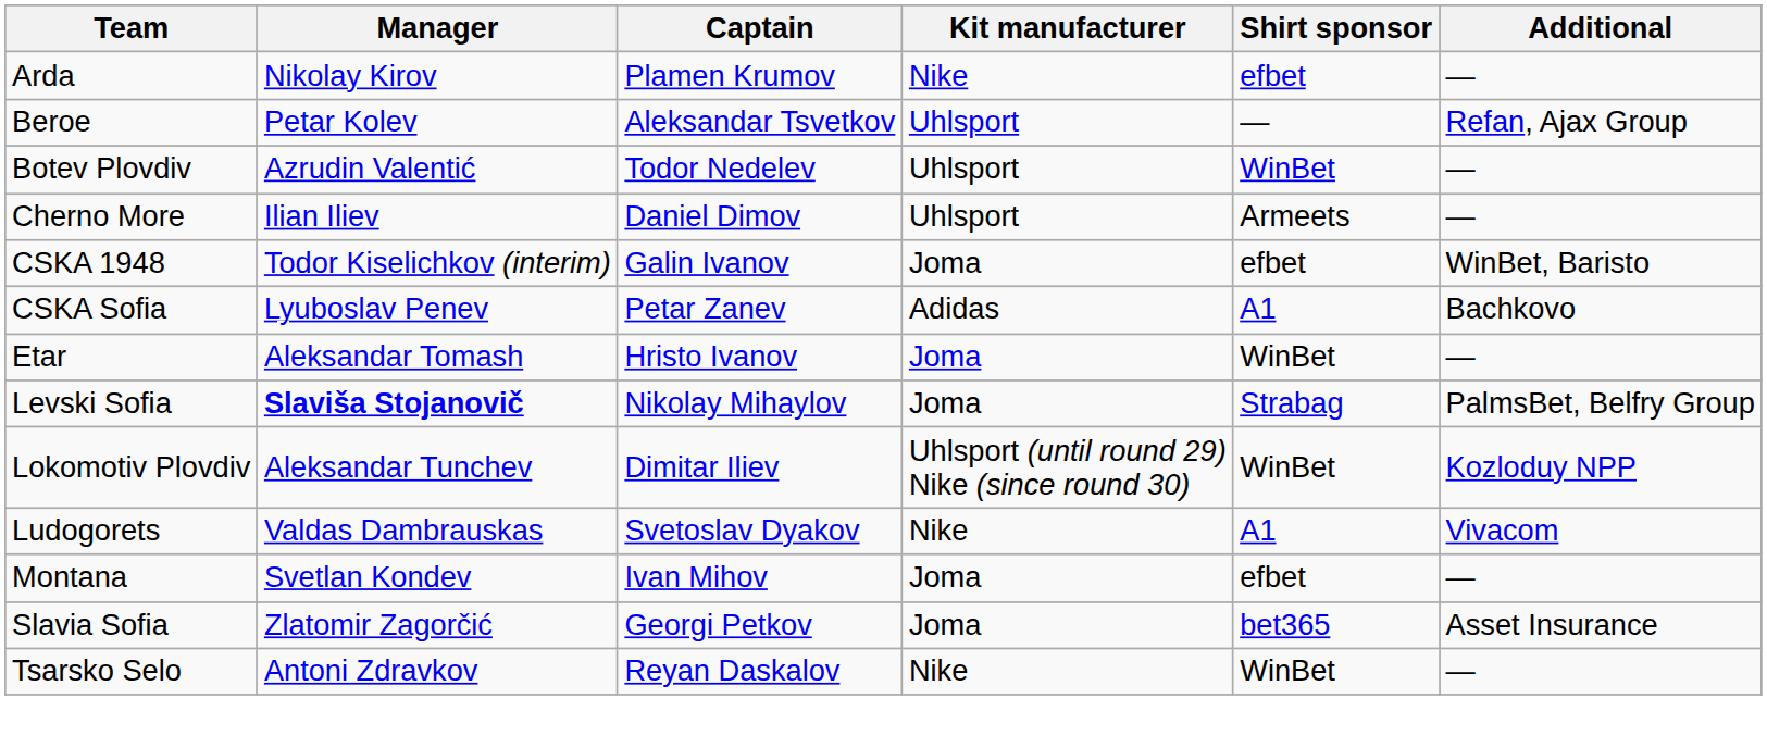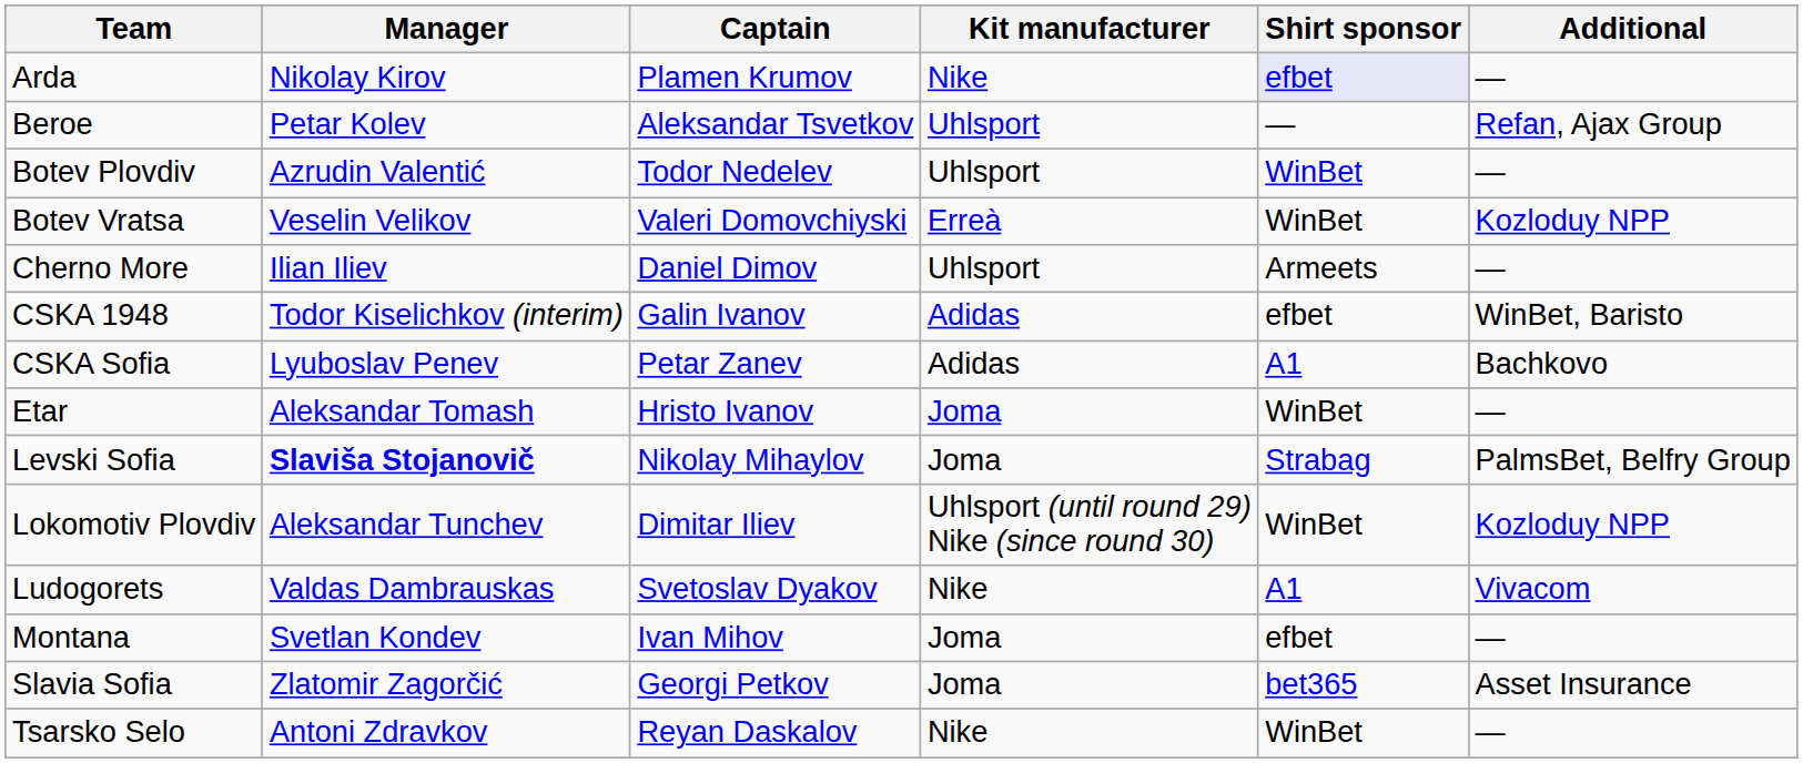Arda | Shirt sponsor: no background -> lavender background
+ row: Botev Vratsa | Veselin Velikov | Valeri Domovchiyski | Erreà | WinBet | Kozloduy NPP
CSKA 1948 | Kit manufacturer: Joma -> Adidas
